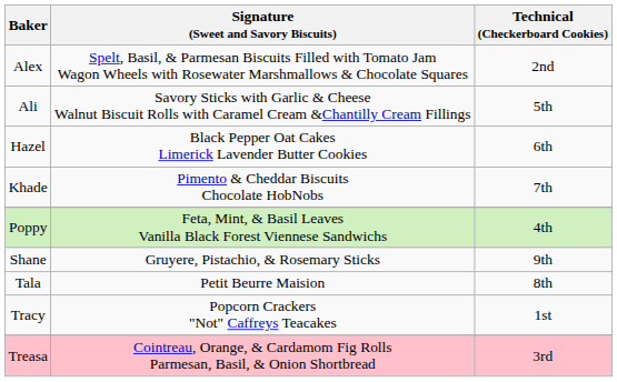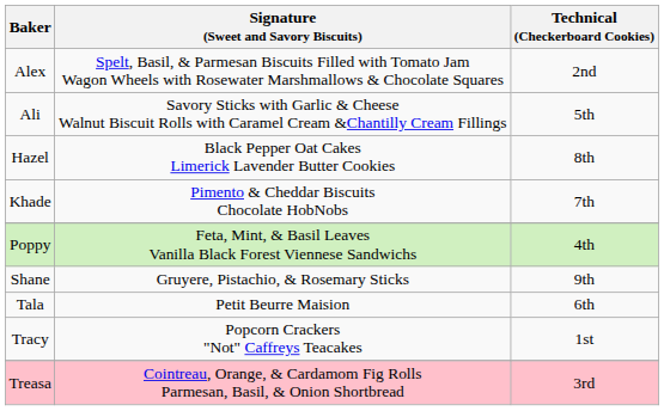Hazel | Technical (Checkerboard Cookies): 6th -> 8th
Tala | Technical (Checkerboard Cookies): 8th -> 6th
